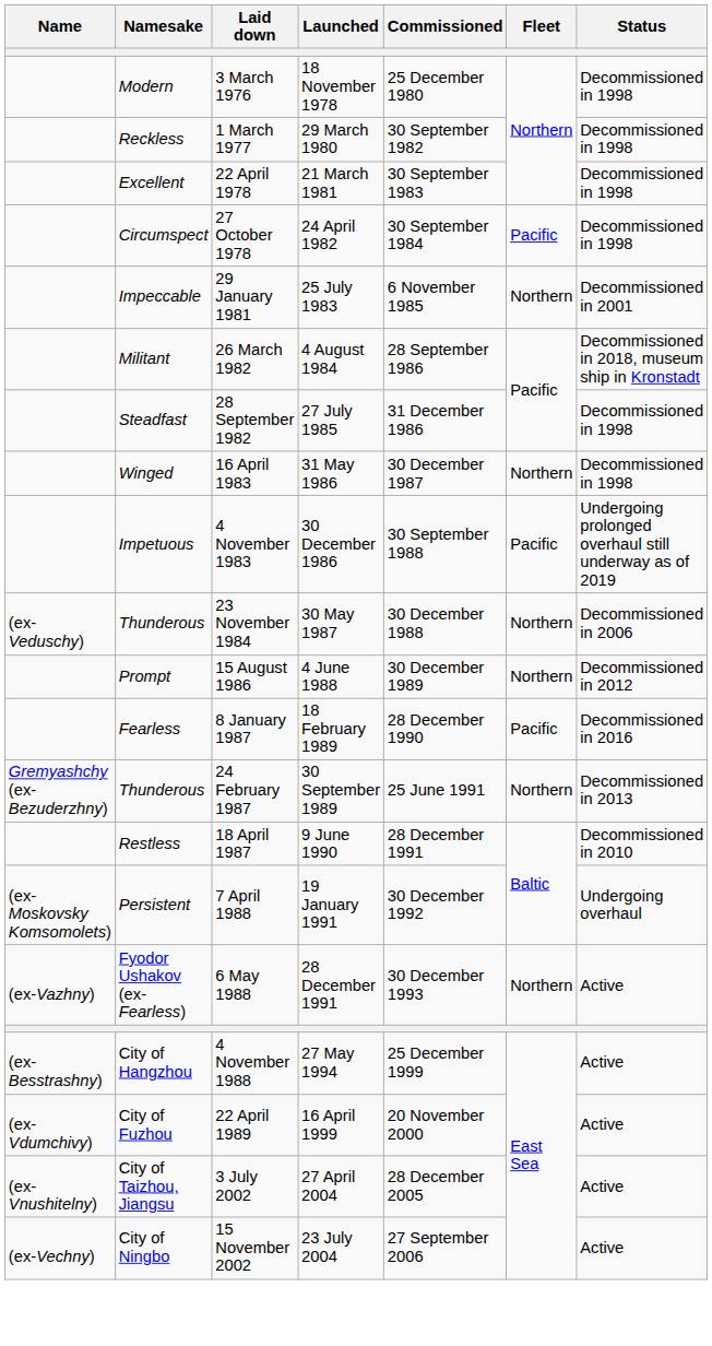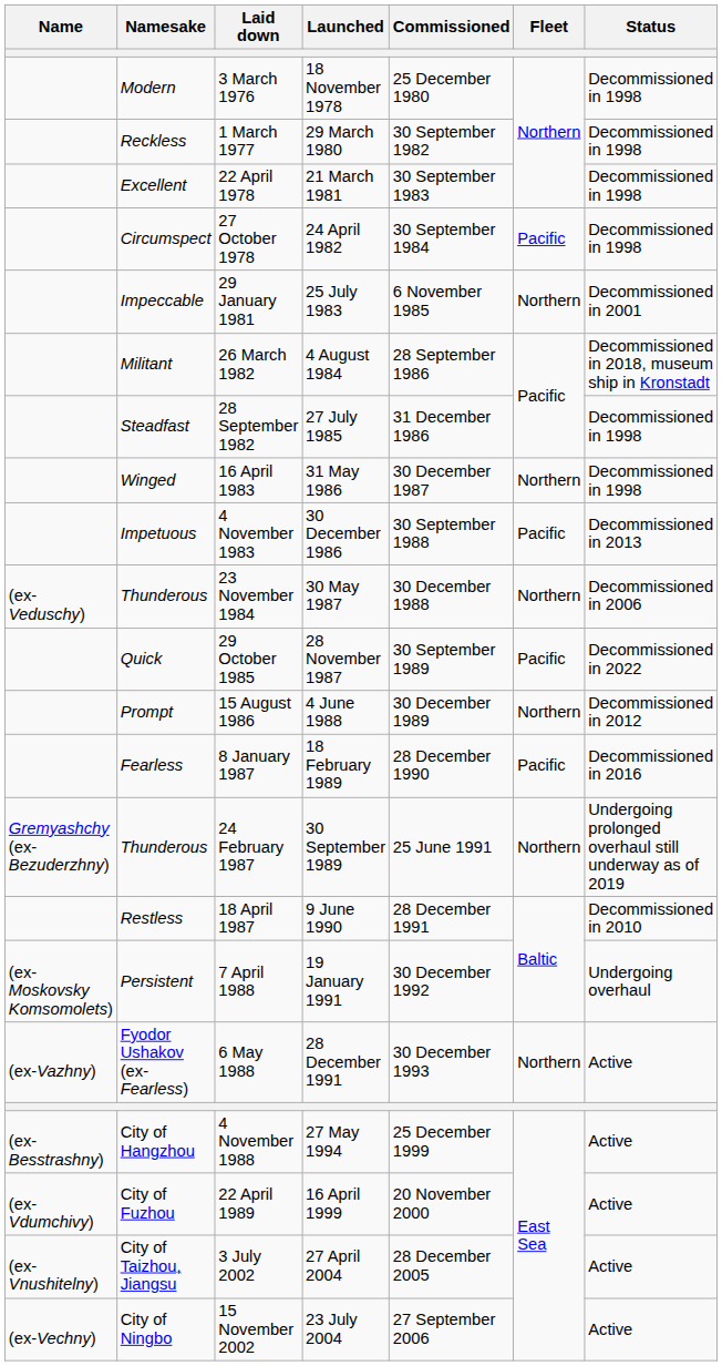4 November 1983 | Status: Undergoing prolonged overhaul still underway as of 2019 -> Decommissioned in 2013
+ row: Quick | 29 October 1985 | 28 November 1987 | 30 September 1989 | Pacific | Decommissioned in 2022
24 February 1987 | Status: Decommissioned in 2013 -> Undergoing prolonged overhaul still underway as of 2019
